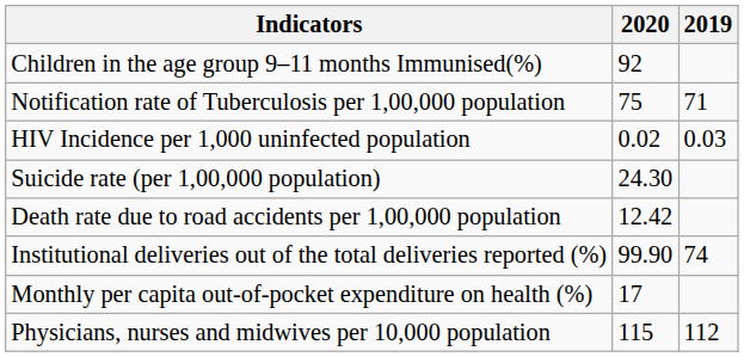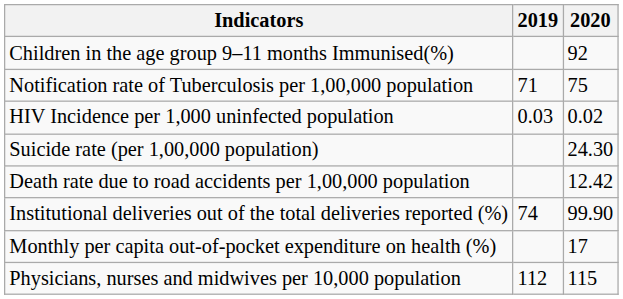columns swapped: 2020 <-> 2019
